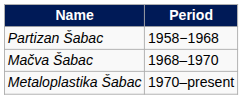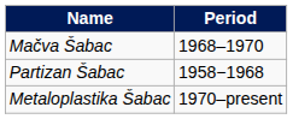rows swapped: Partizan Šabac <-> Mačva Šabac
